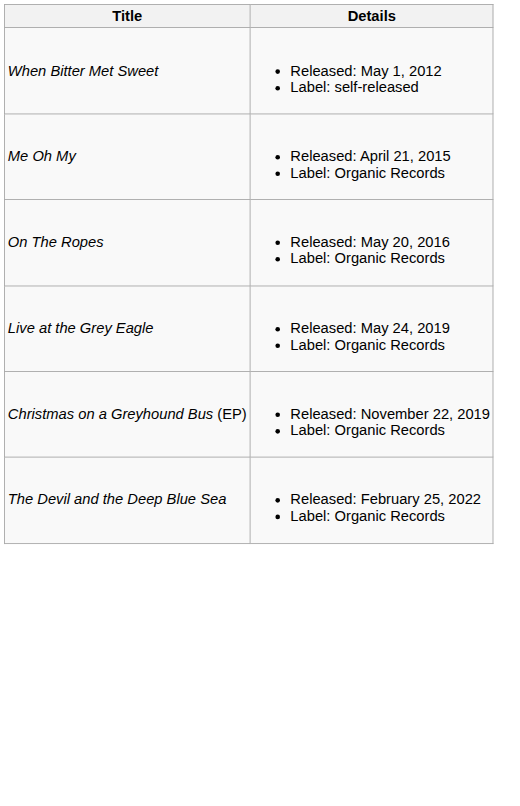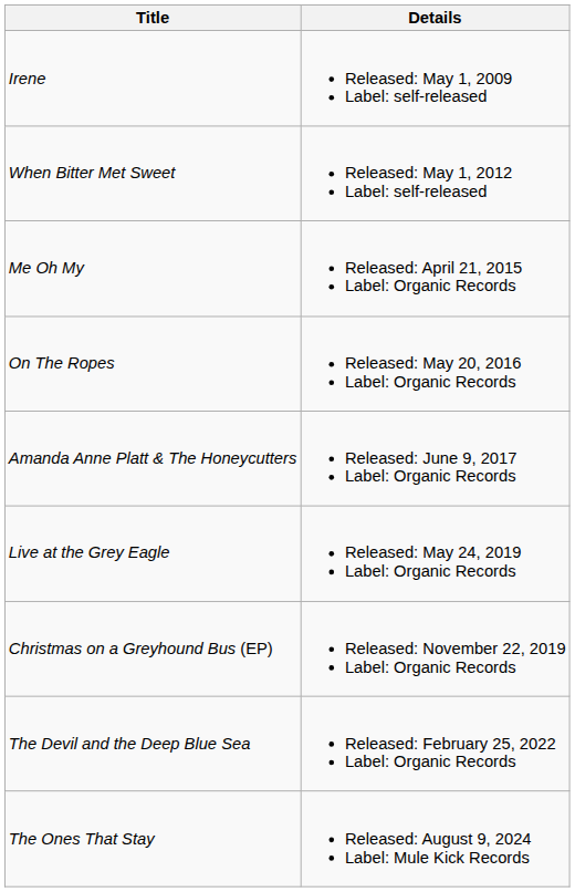+ row: Irene | Released: May 1, 2009 Label: self-released
+ row: Amanda Anne Platt & The Honeycutters | Released: June 9, 2017 Label: Organic Records
+ row: The Ones That Stay | Released: August 9, 2024 Label: Mule Kick Records
